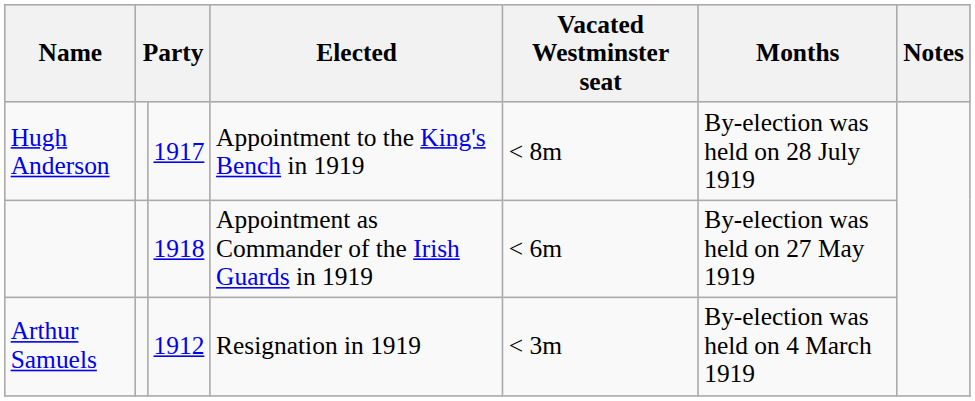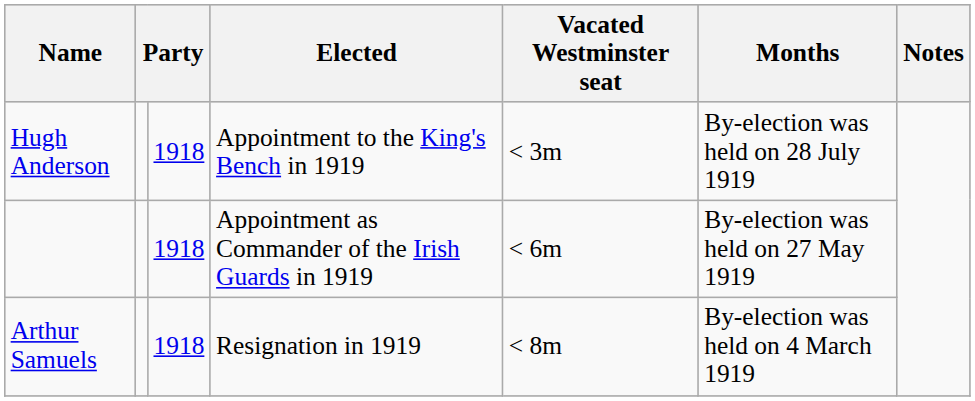Hugh Anderson | column 3: 1917 -> 1918
Hugh Anderson | Vacated Westminster seat: < 8m -> < 3m
Arthur Samuels | column 3: 1912 -> 1918
Arthur Samuels | Vacated Westminster seat: < 3m -> < 8m
